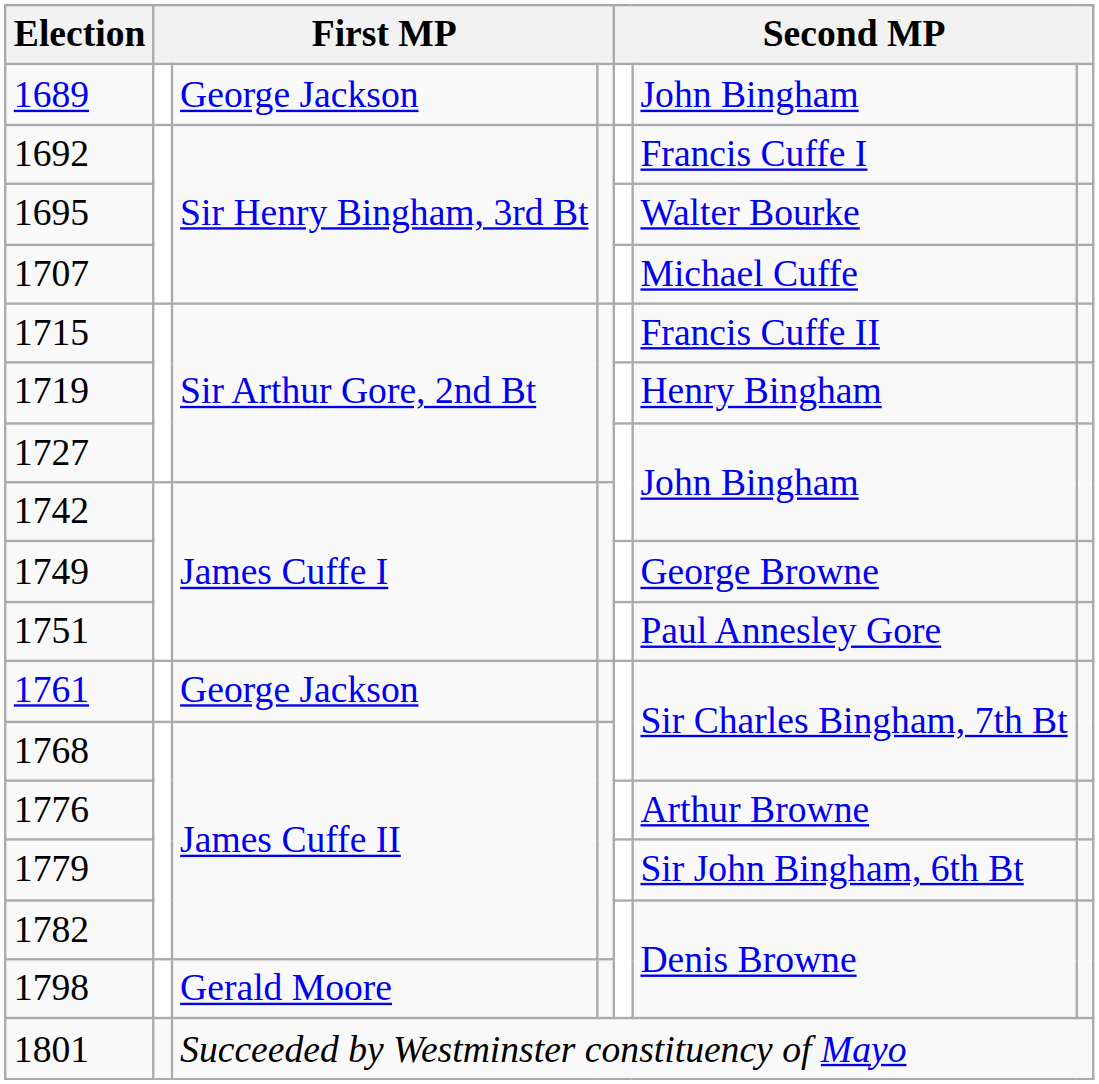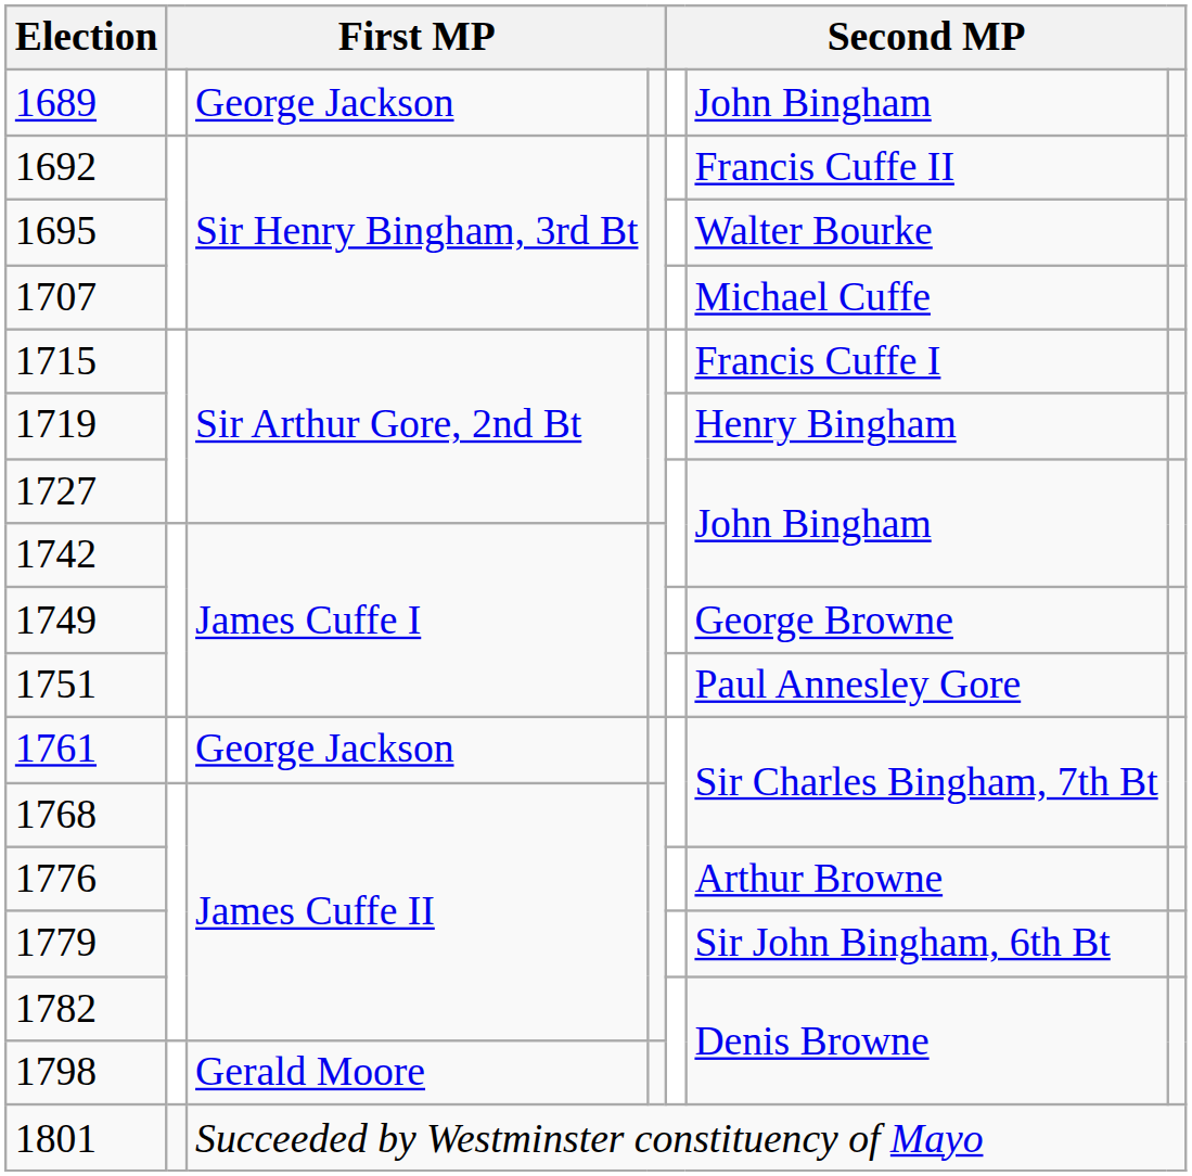1692 | column 6: Francis Cuffe I -> Francis Cuffe II
1715 | column 6: Francis Cuffe II -> Francis Cuffe I
